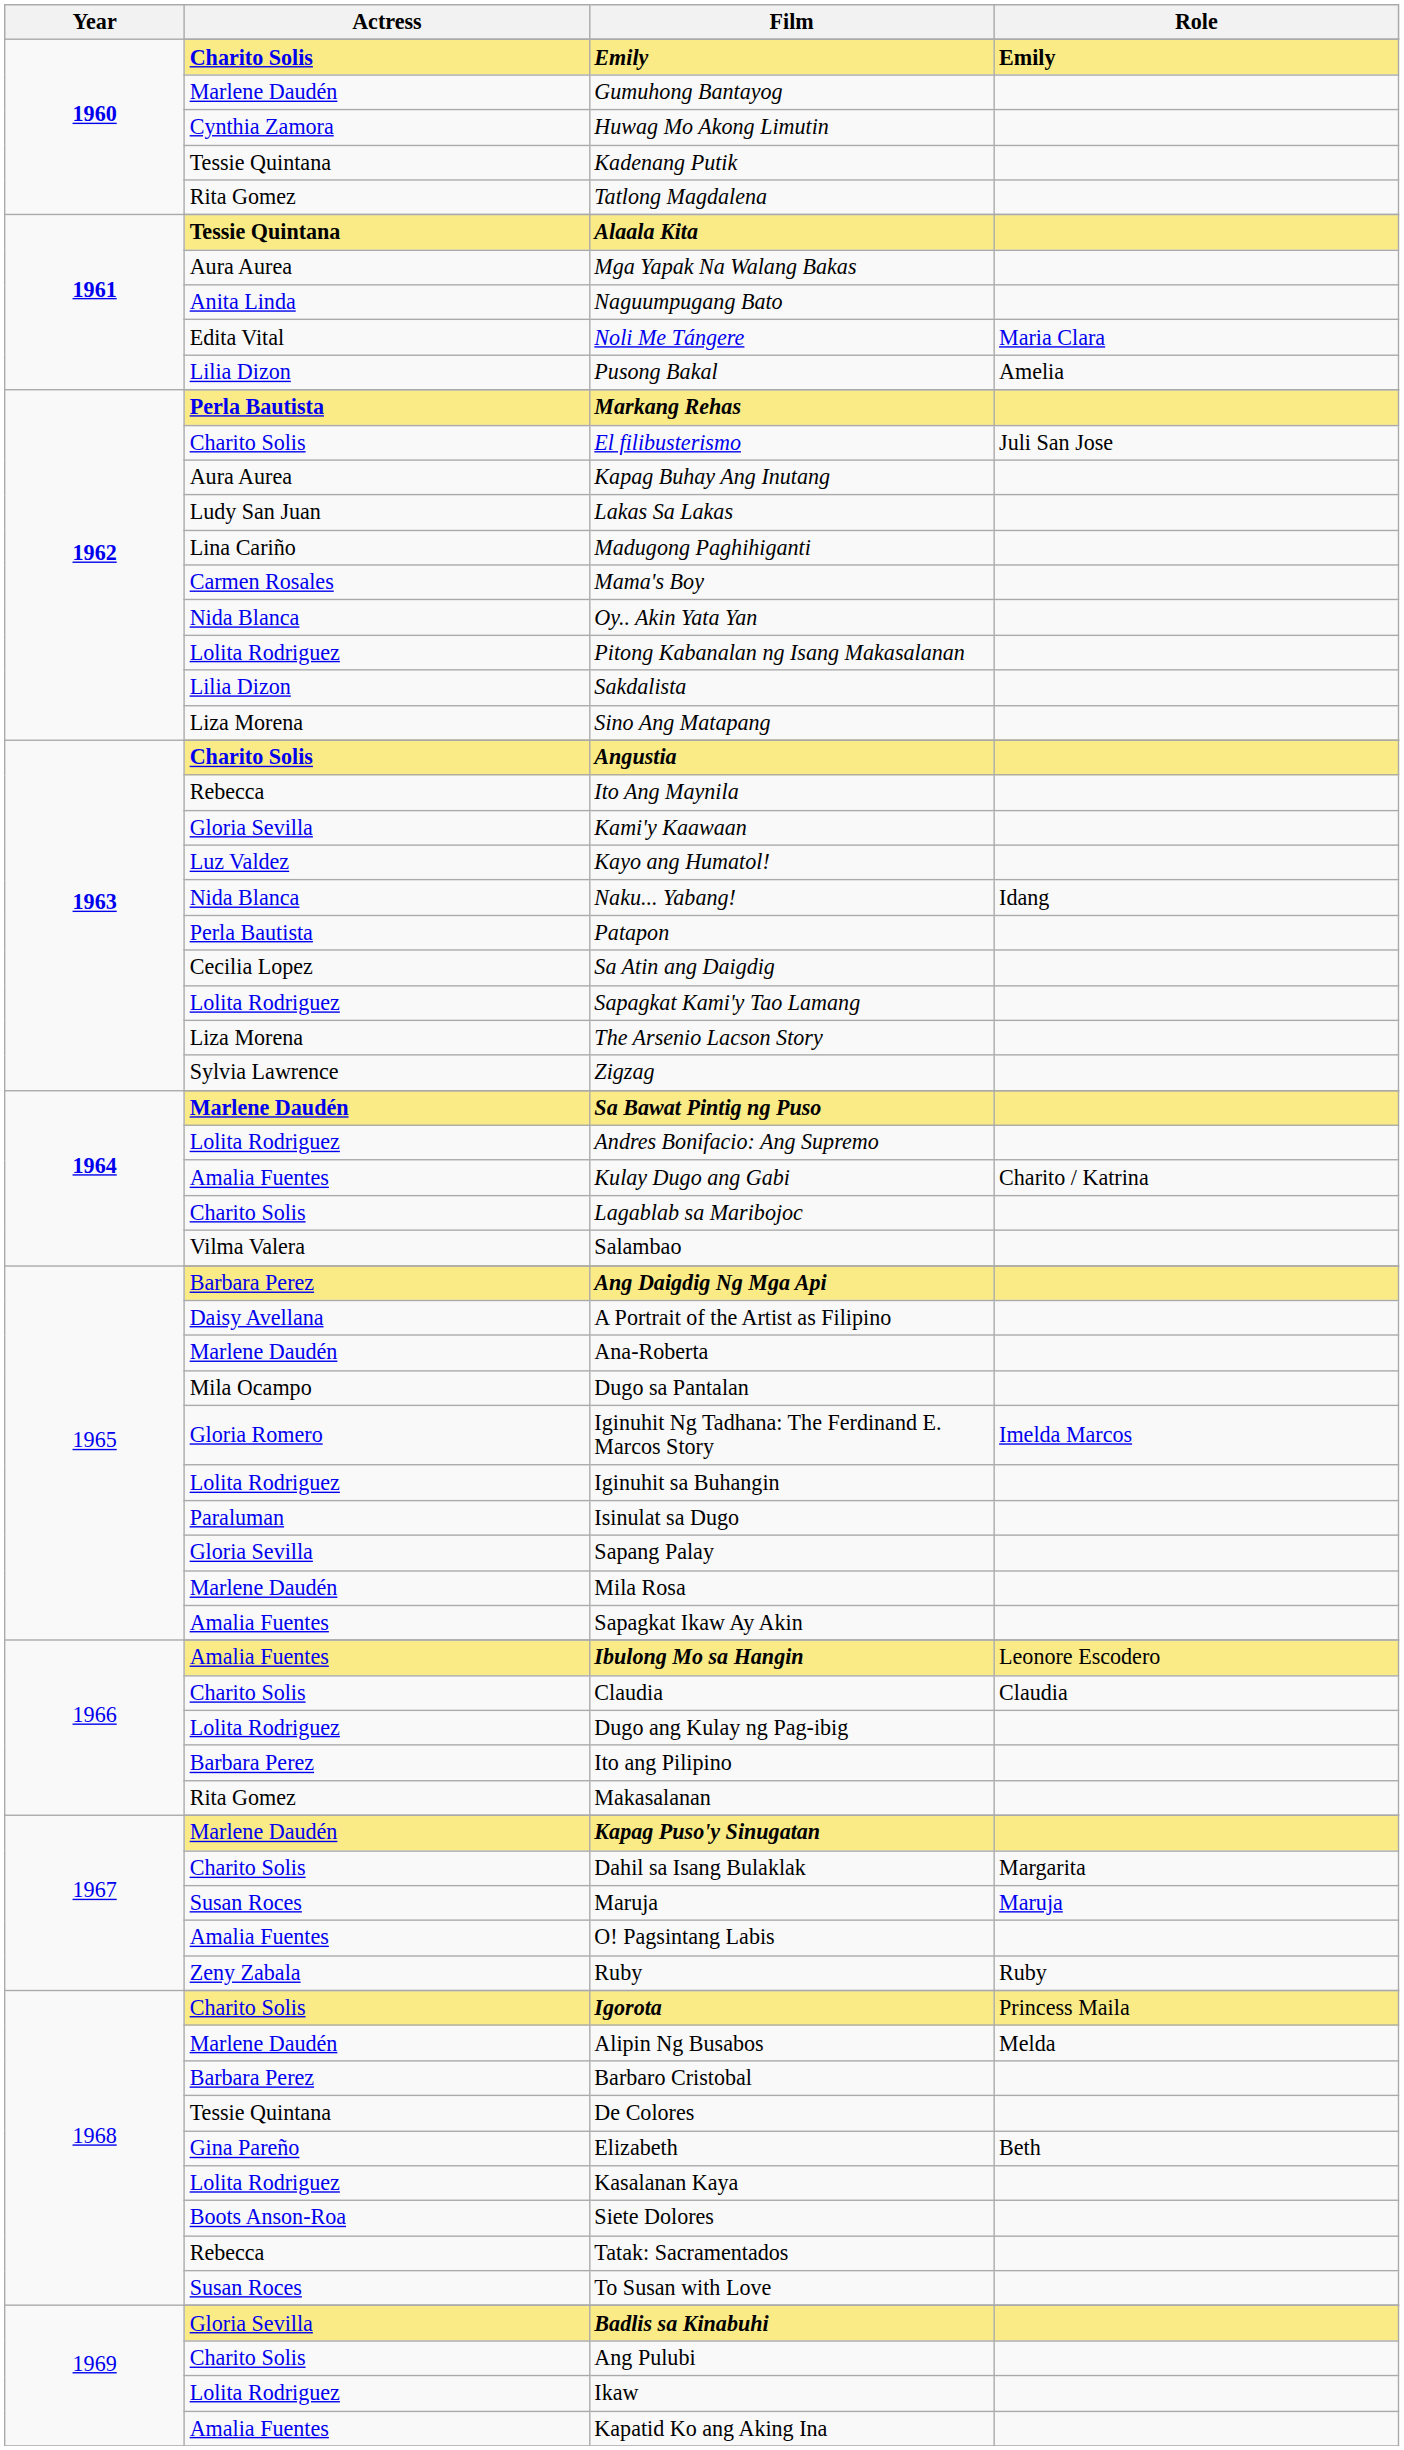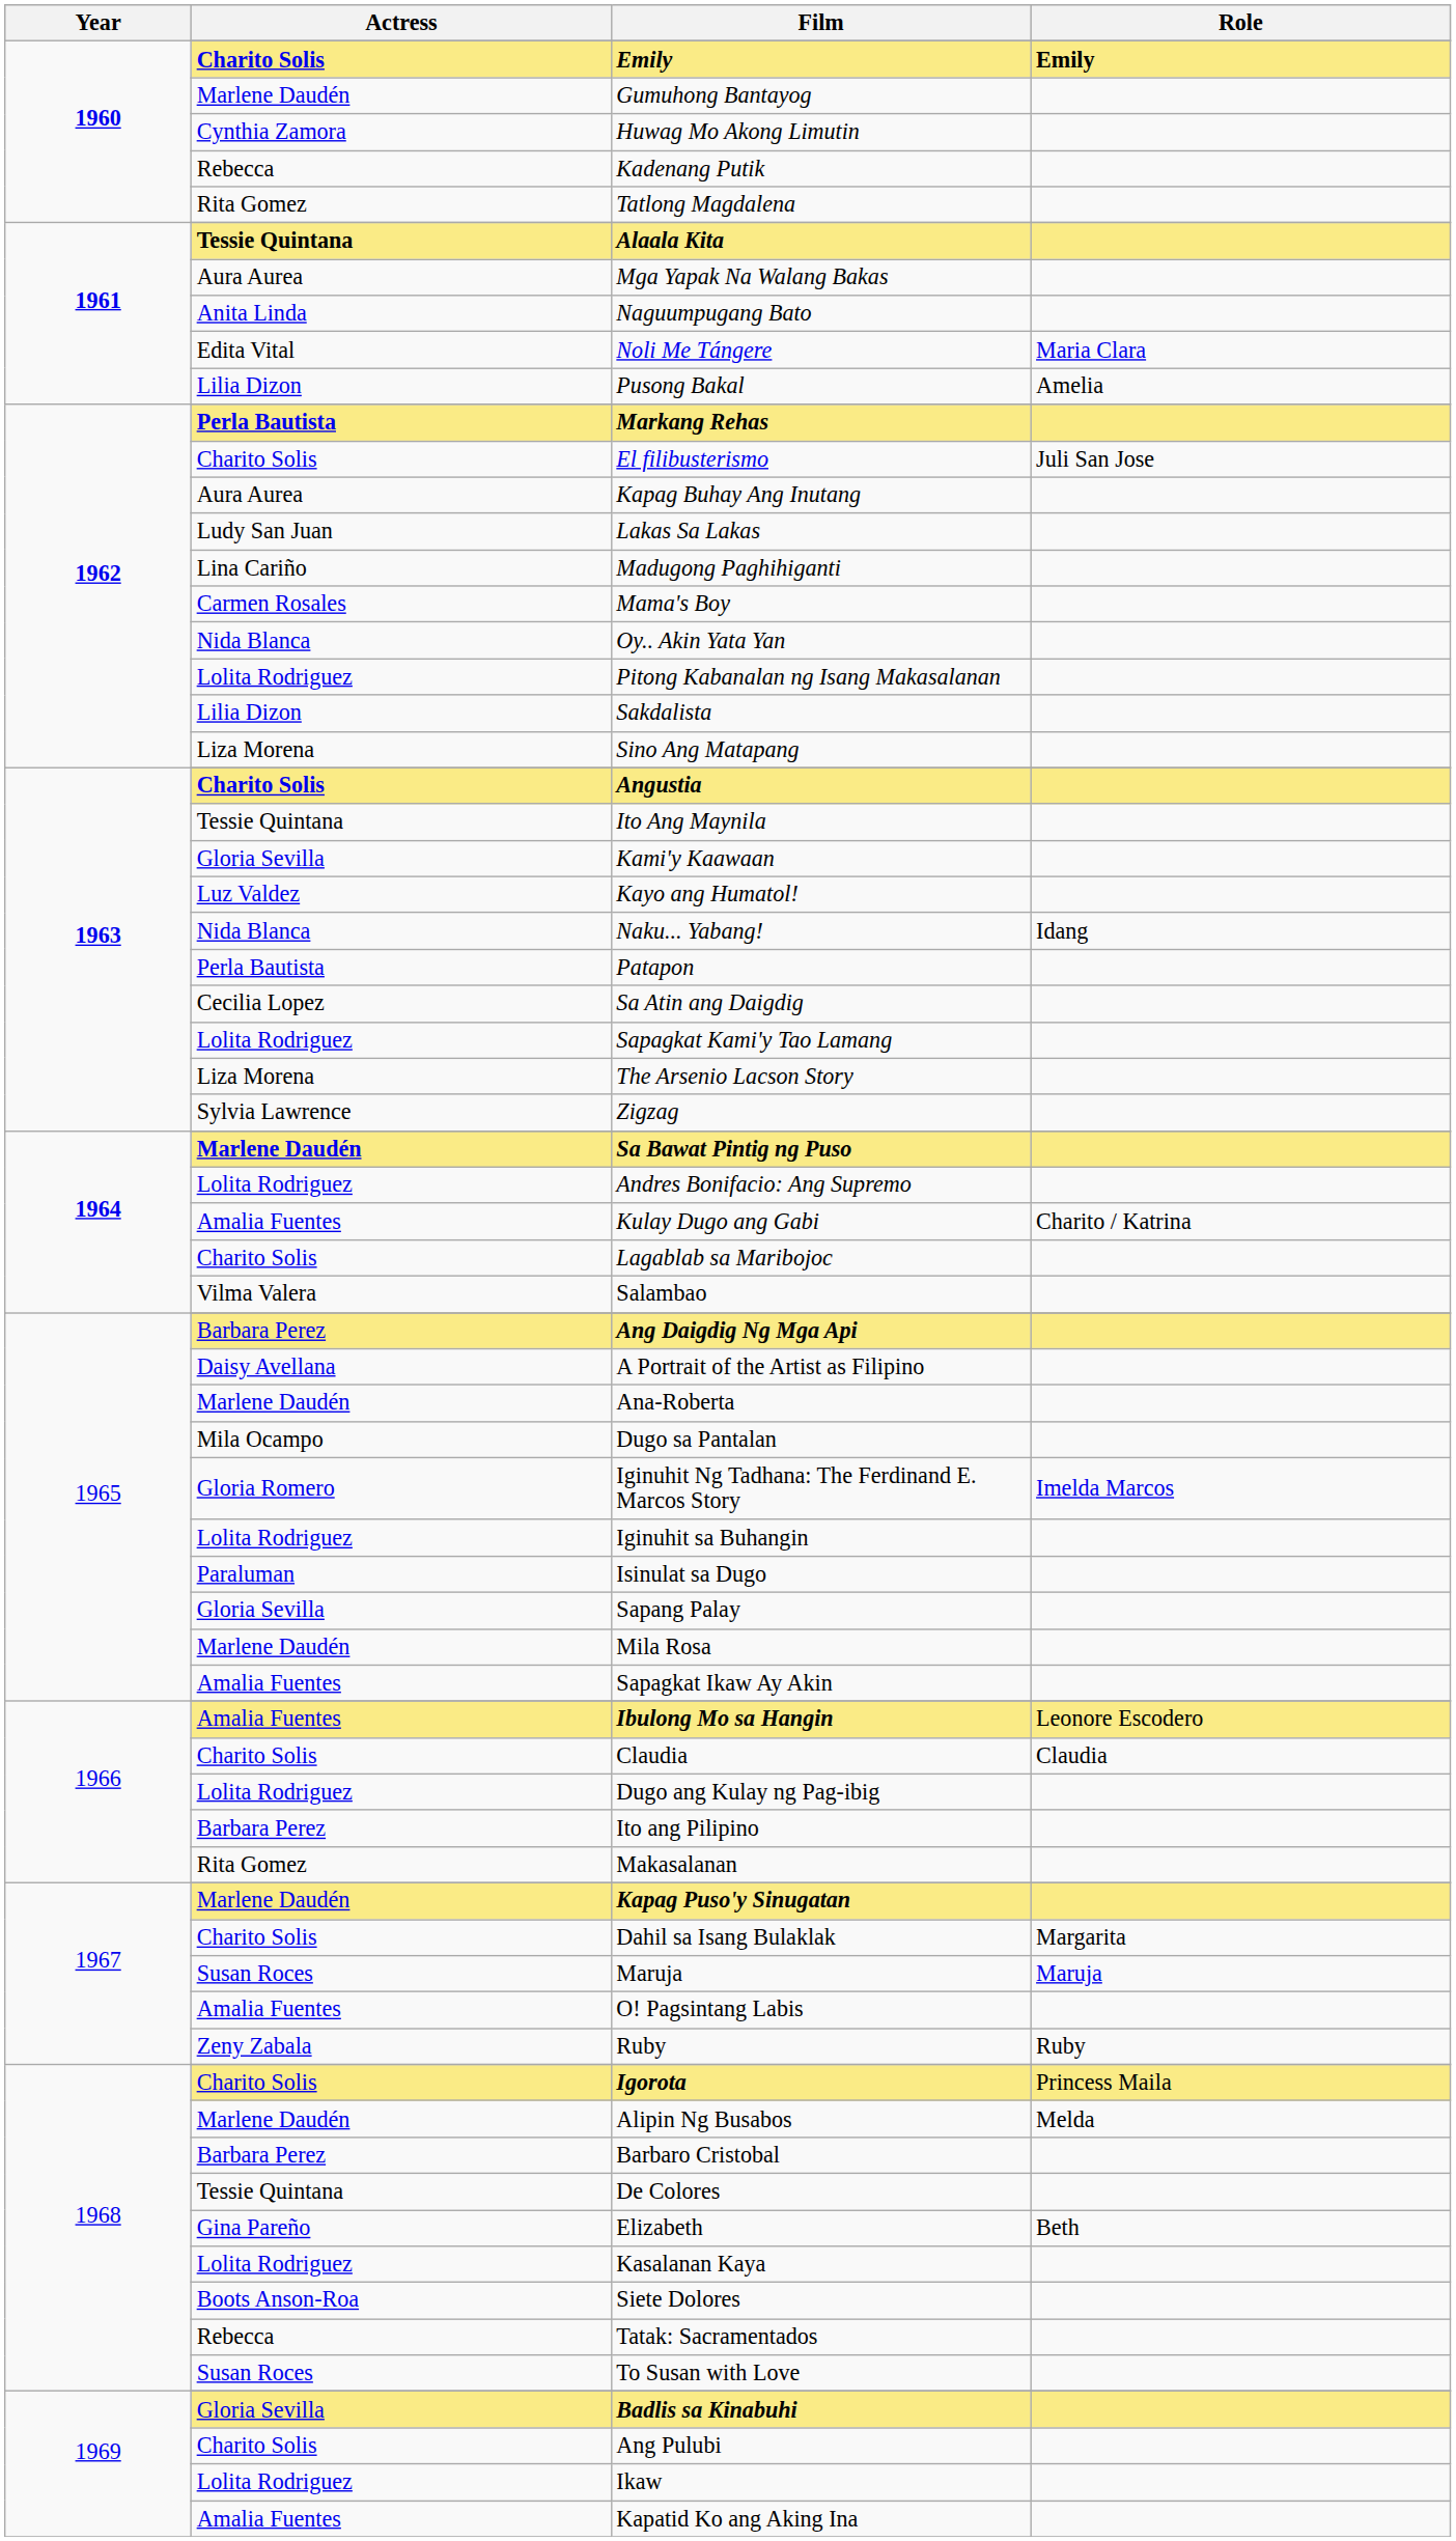Kadenang Putik | Actress: Tessie Quintana -> Rebecca
Ito Ang Maynila | Actress: Rebecca -> Tessie Quintana
